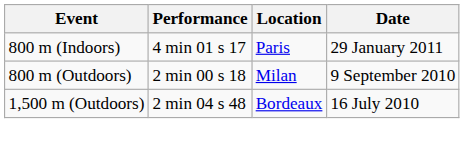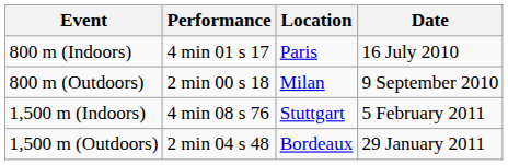800 m (Indoors) | Date: 29 January 2011 -> 16 July 2010
+ row: 1,500 m (Indoors) | 4 min 08 s 76 | Stuttgart | 5 February 2011
1,500 m (Outdoors) | Date: 16 July 2010 -> 29 January 2011
